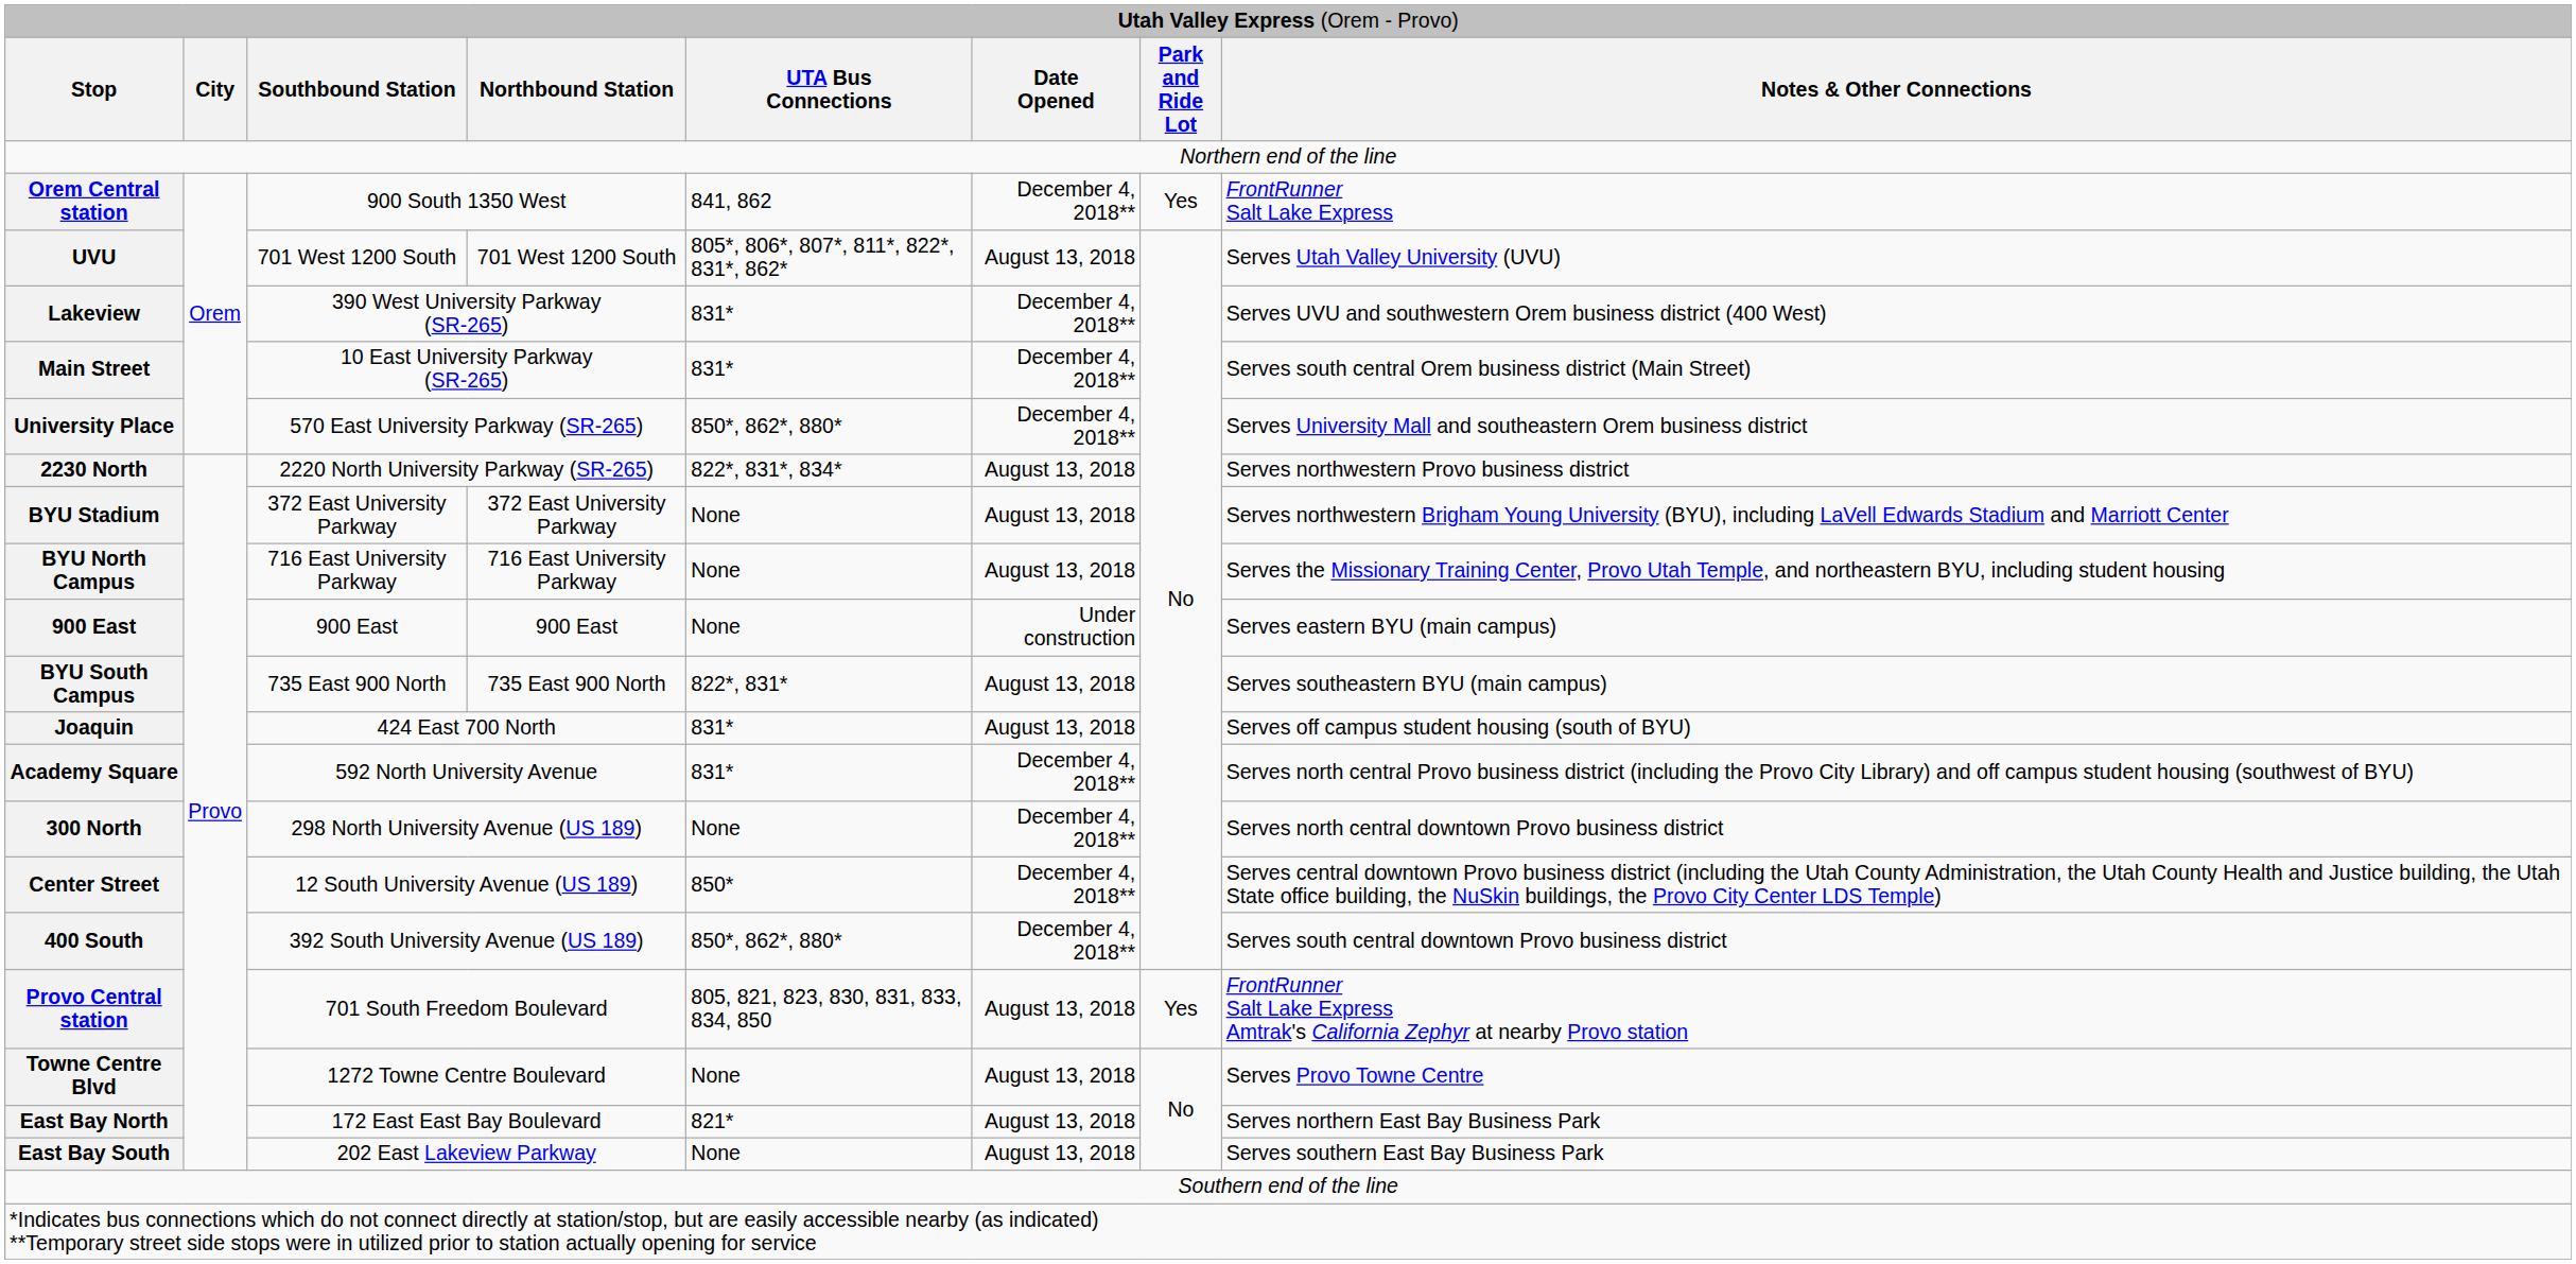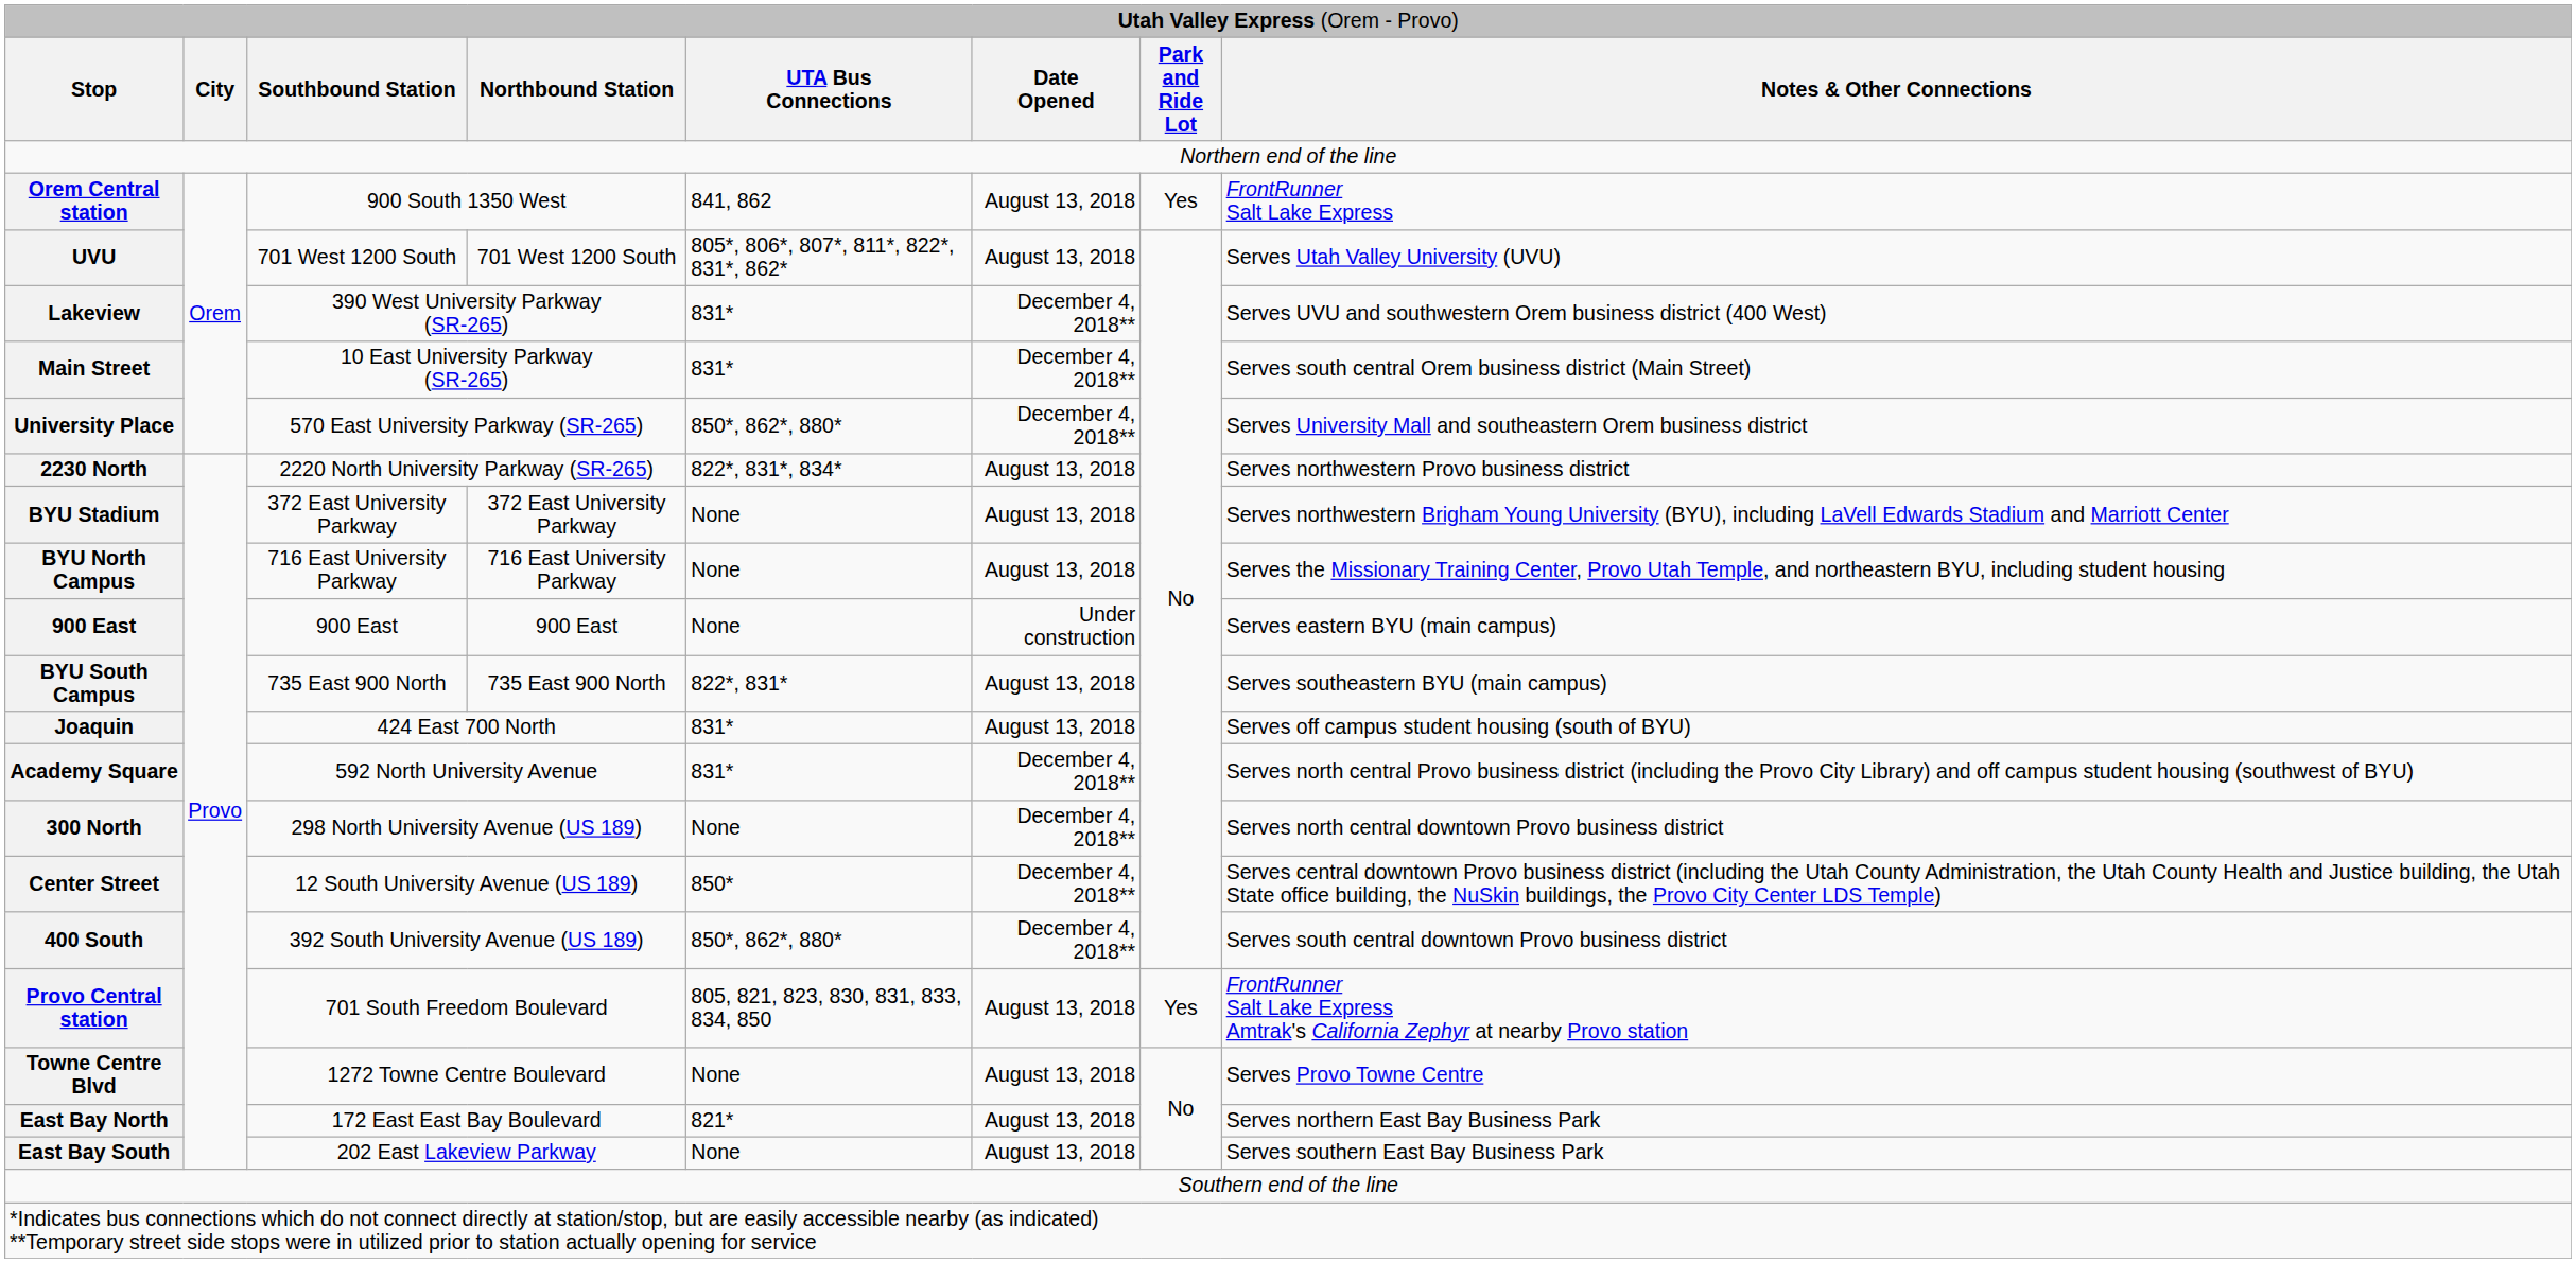Orem Central station | column 6: December 4, 2018** -> August 13, 2018
